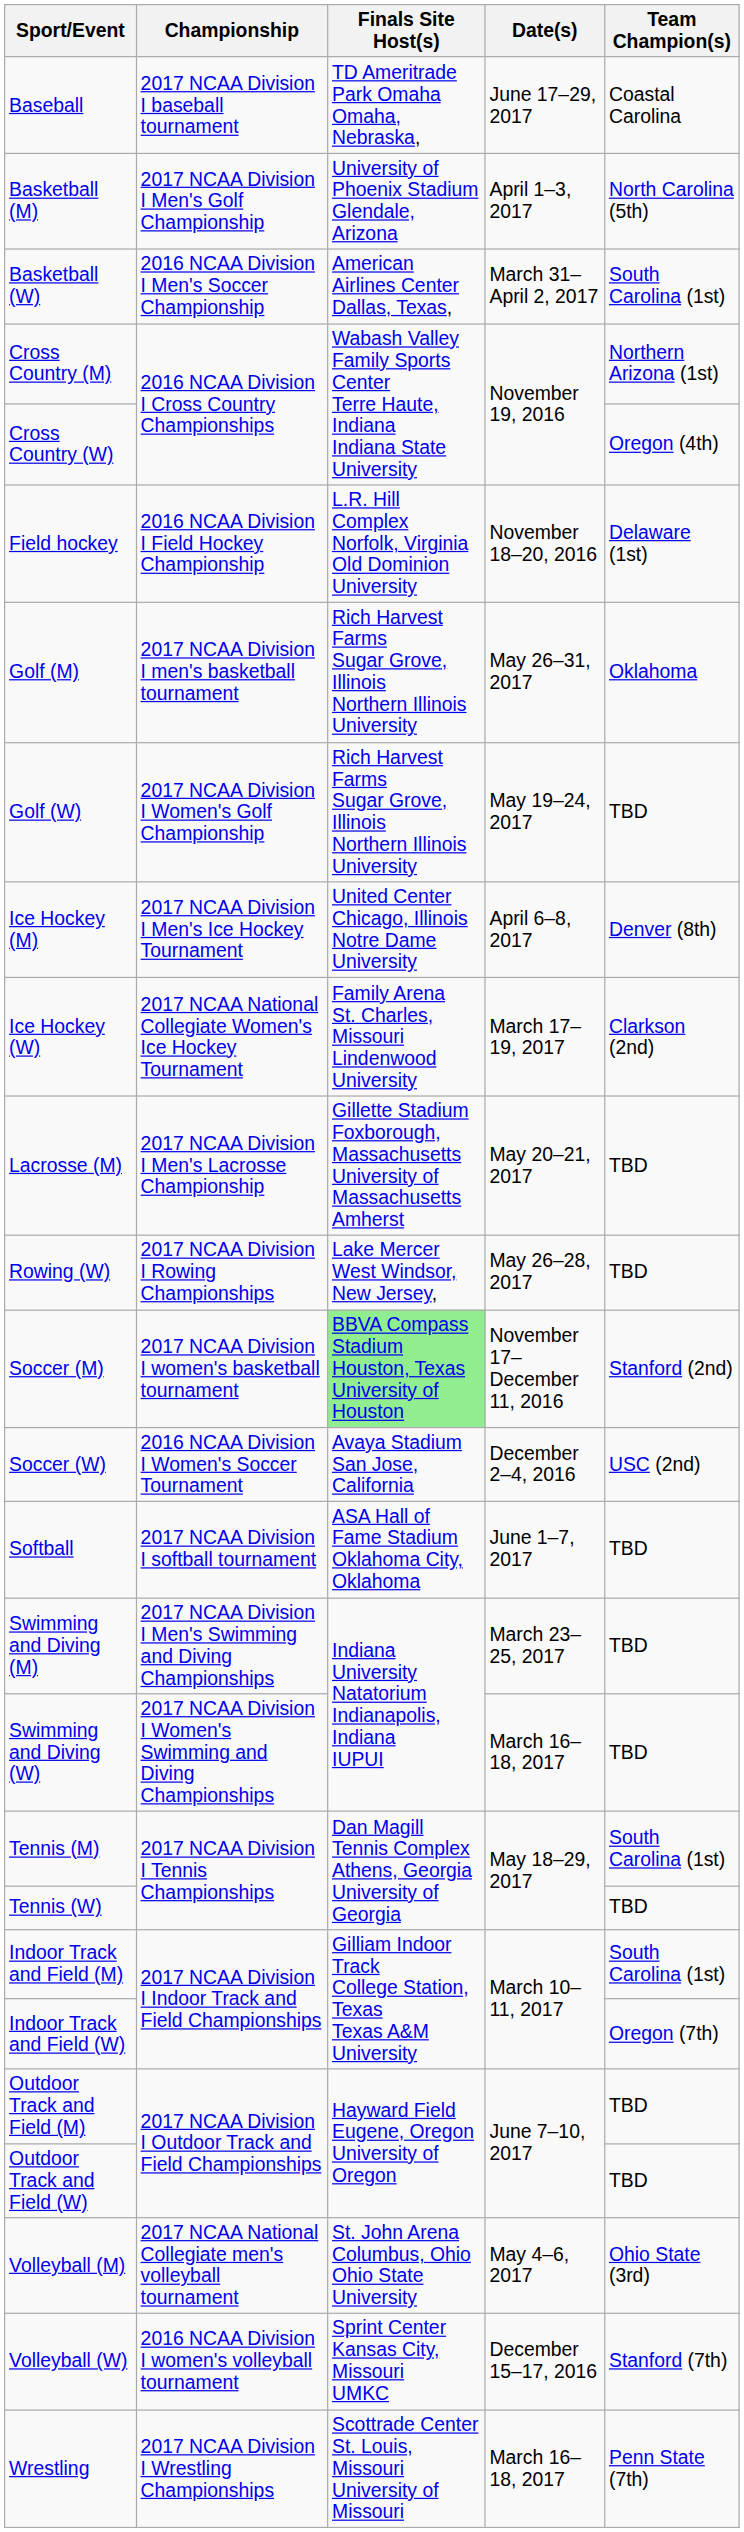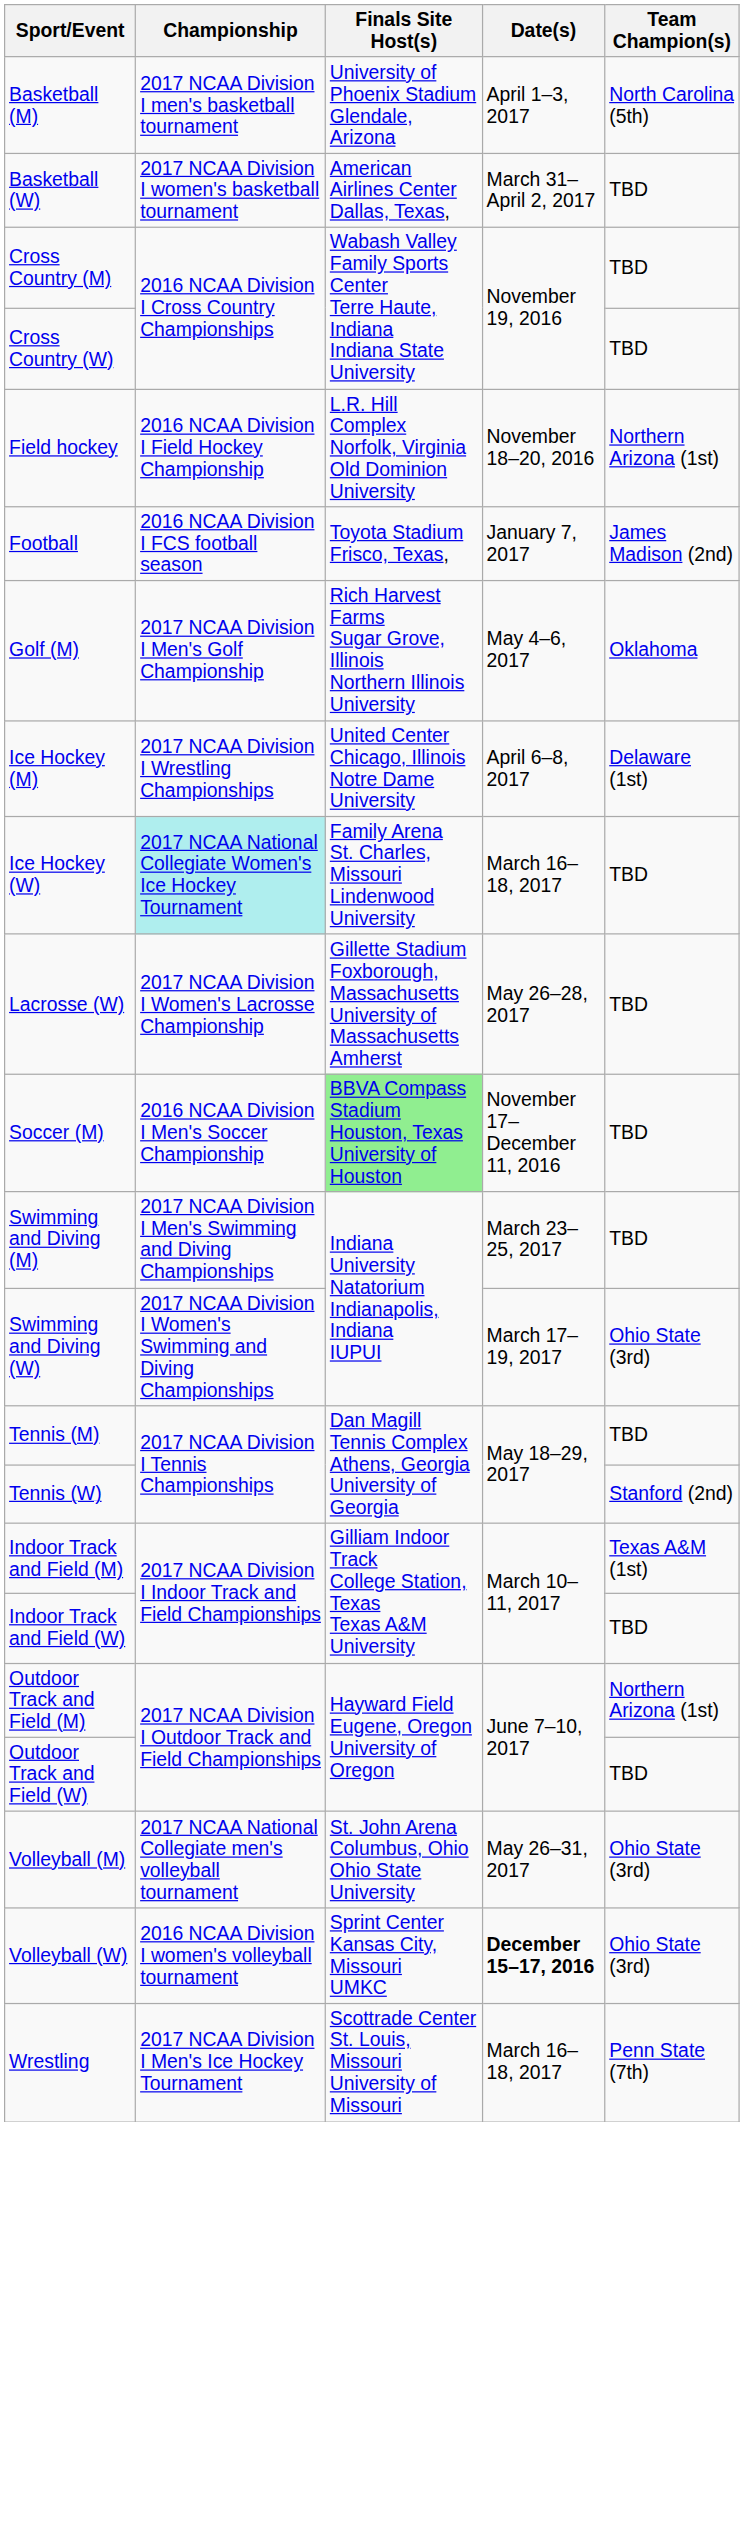- row: Baseball | 2017 NCAA Division I baseball tournament | TD Ameritrade Park Omaha Omaha, Nebraska, | June 17–29, 2017 | Coastal Carolina
Basketball (M) | Championship: 2017 NCAA Division I Men's Golf Championship -> 2017 NCAA Division I men's basketball tournament
Basketball (W) | Championship: 2016 NCAA Division I Men's Soccer Championship -> 2017 NCAA Division I women's basketball tournament
Basketball (W) | Team Champion(s): South Carolina (1st) -> TBD
Cross Country (M) | Team Champion(s): Northern Arizona (1st) -> TBD
Cross Country (W) | Team Champion(s): Oregon (4th) -> TBD
Field hockey | Team Champion(s): Delaware (1st) -> Northern Arizona (1st)
+ row: Football | 2016 NCAA Division I FCS football season | Toyota Stadium Frisco, Texas, | January 7, 2017 | James Madison (2nd)
Golf (M) | Championship: 2017 NCAA Division I men's basketball tournament -> 2017 NCAA Division I Men's Golf Championship
Golf (M) | Date(s): May 26–31, 2017 -> May 4–6, 2017
- row: Golf (W) | 2017 NCAA Division I Women's Golf Championship | Rich Harvest Farms Sugar Grove, Illinois Northern Illinois University | May 19–24, 2017 | TBD
Ice Hockey (M) | Championship: 2017 NCAA Division I Men's Ice Hockey Tournament -> 2017 NCAA Division I Wrestling Championships
Ice Hockey (M) | Team Champion(s): Denver (8th) -> Delaware (1st)
Ice Hockey (W) | Championship: no background -> paleturquoise background
Ice Hockey (W) | Date(s): March 17–19, 2017 -> March 16–18, 2017
Ice Hockey (W) | Team Champion(s): Clarkson (2nd) -> TBD
- row: Lacrosse (M) | 2017 NCAA Division I Men's Lacrosse Championship | Gillette Stadium Foxborough, Massachusetts University of Massachusetts Amherst | May 20–21, 2017 | TBD
+ row: Lacrosse (W) | 2017 NCAA Division I Women's Lacrosse Championship | Gillette Stadium Foxborough, Massachusetts University of Massachusetts Amherst | May 26–28, 2017 | TBD
- row: Rowing (W) | 2017 NCAA Division I Rowing Championships | Lake Mercer West Windsor, New Jersey, | May 26–28, 2017 | TBD
Soccer (M) | Championship: 2017 NCAA Division I women's basketball tournament -> 2016 NCAA Division I Men's Soccer Championship
Soccer (M) | Team Champion(s): Stanford (2nd) -> TBD
- row: Soccer (W) | 2016 NCAA Division I Women's Soccer Tournament | Avaya Stadium San Jose, California | December 2–4, 2016 | USC (2nd)
- row: Softball | 2017 NCAA Division I softball tournament | ASA Hall of Fame Stadium Oklahoma City, Oklahoma | June 1–7, 2017 | TBD
Swimming and Diving (W) | Date(s): March 16–18, 2017 -> March 17–19, 2017
Swimming and Diving (W) | Team Champion(s): TBD -> Ohio State (3rd)
Tennis (M) | Team Champion(s): South Carolina (1st) -> TBD
Tennis (W) | Team Champion(s): TBD -> Stanford (2nd)
Indoor Track and Field (M) | Team Champion(s): South Carolina (1st) -> Texas A&M (1st)
Indoor Track and Field (W) | Team Champion(s): Oregon (7th) -> TBD
Outdoor Track and Field (M) | Team Champion(s): TBD -> Northern Arizona (1st)
Volleyball (M) | Date(s): May 4–6, 2017 -> May 26–31, 2017
Volleyball (W) | Date(s): normal -> bold
Volleyball (W) | Team Champion(s): Stanford (7th) -> Ohio State (3rd)
Wrestling | Championship: 2017 NCAA Division I Wrestling Championships -> 2017 NCAA Division I Men's Ice Hockey Tournament
